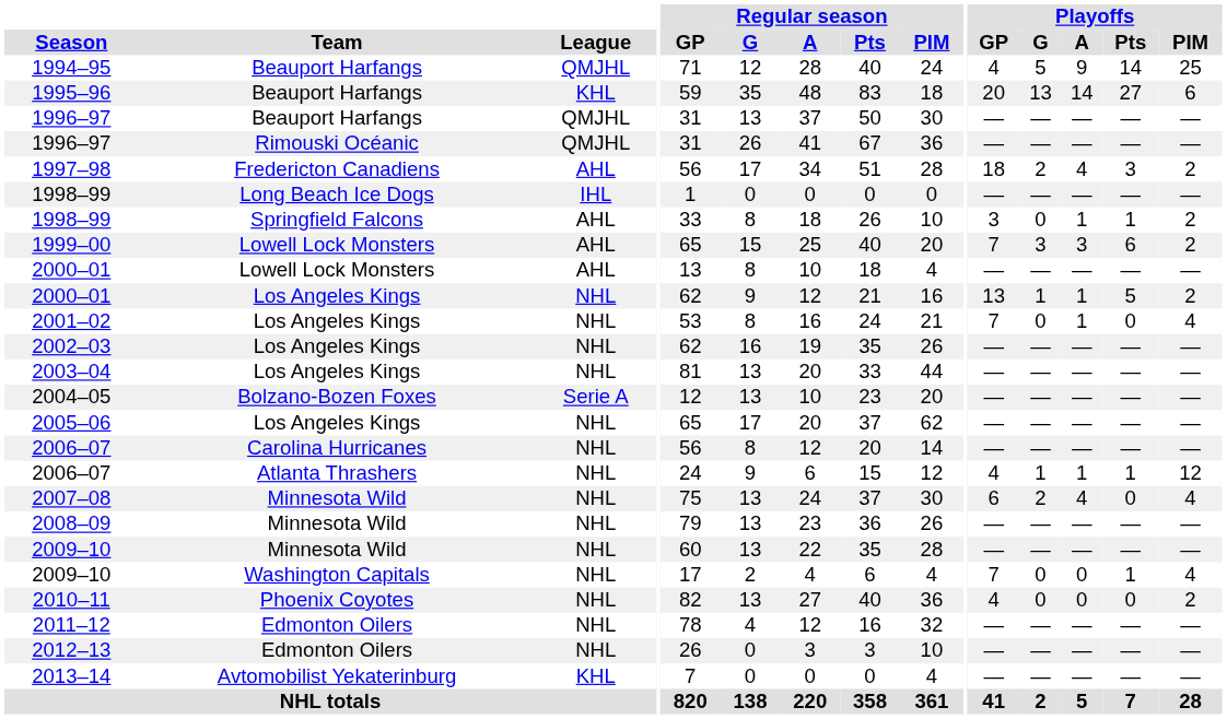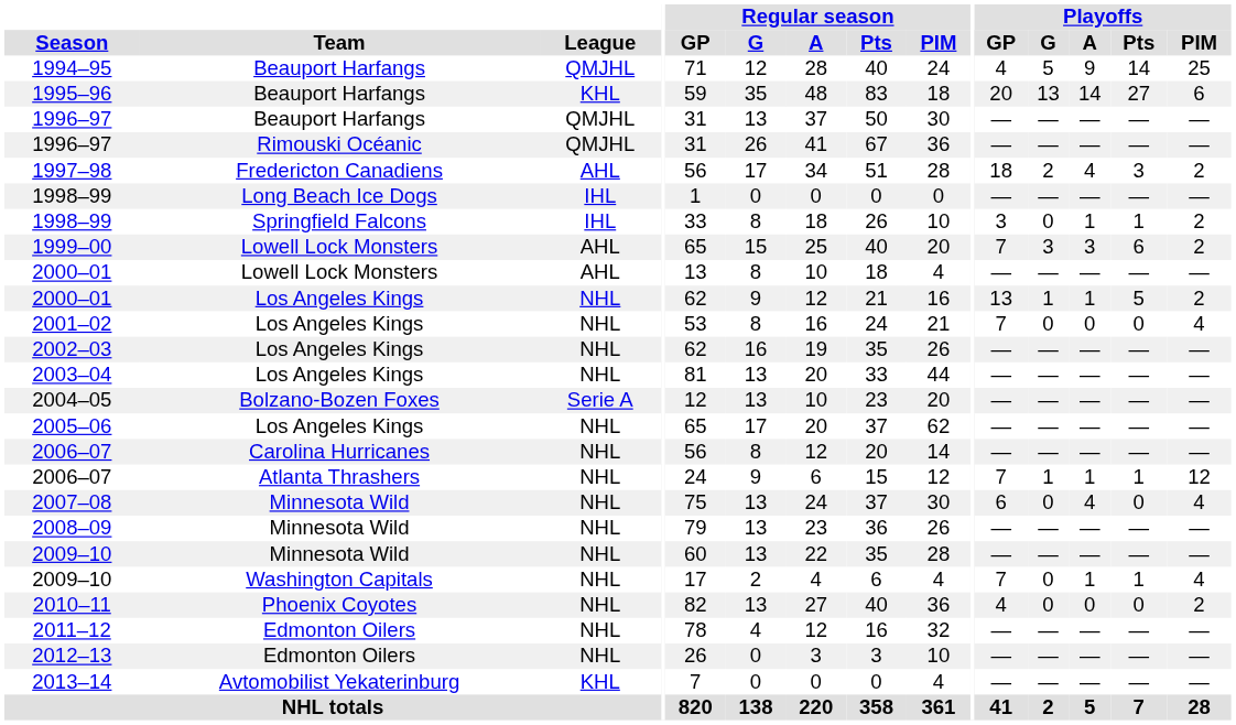1998–99 / Springfield Falcons | League: AHL -> IHL
2001–02 | Playoffs / A: 1 -> 0
2006–07 / Atlanta Thrashers | Playoffs / GP: 4 -> 7
2007–08 | Playoffs / G: 2 -> 0
2009–10 / Washington Capitals | Playoffs / A: 0 -> 1
